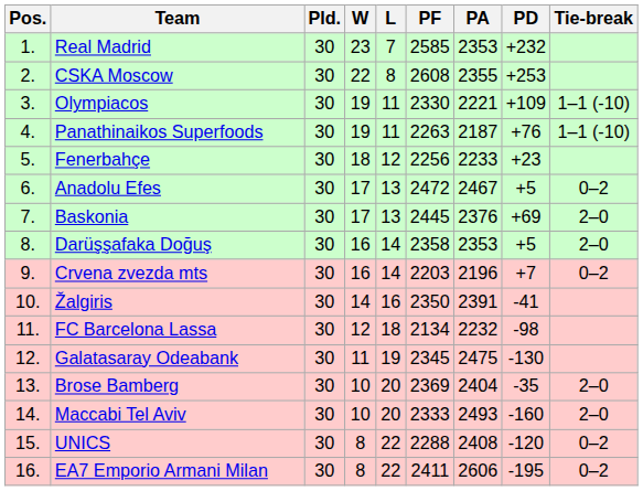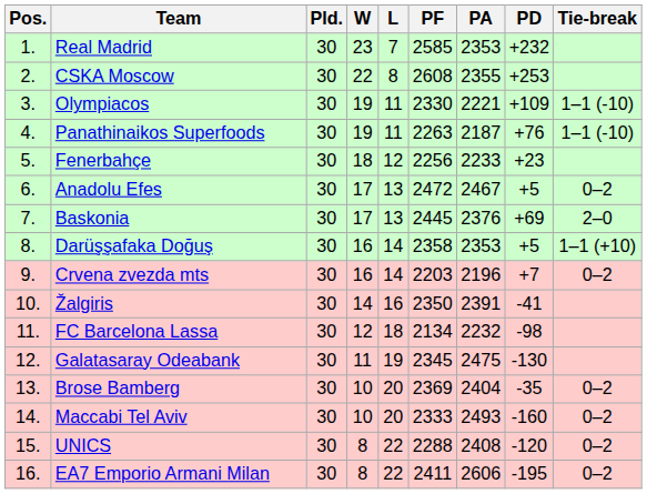Darüşşafaka Doğuş | Tie-break: 2–0 -> 1–1 (+10)
Brose Bamberg | Tie-break: 2–0 -> 0–2
Maccabi Tel Aviv | Tie-break: 2–0 -> 0–2
